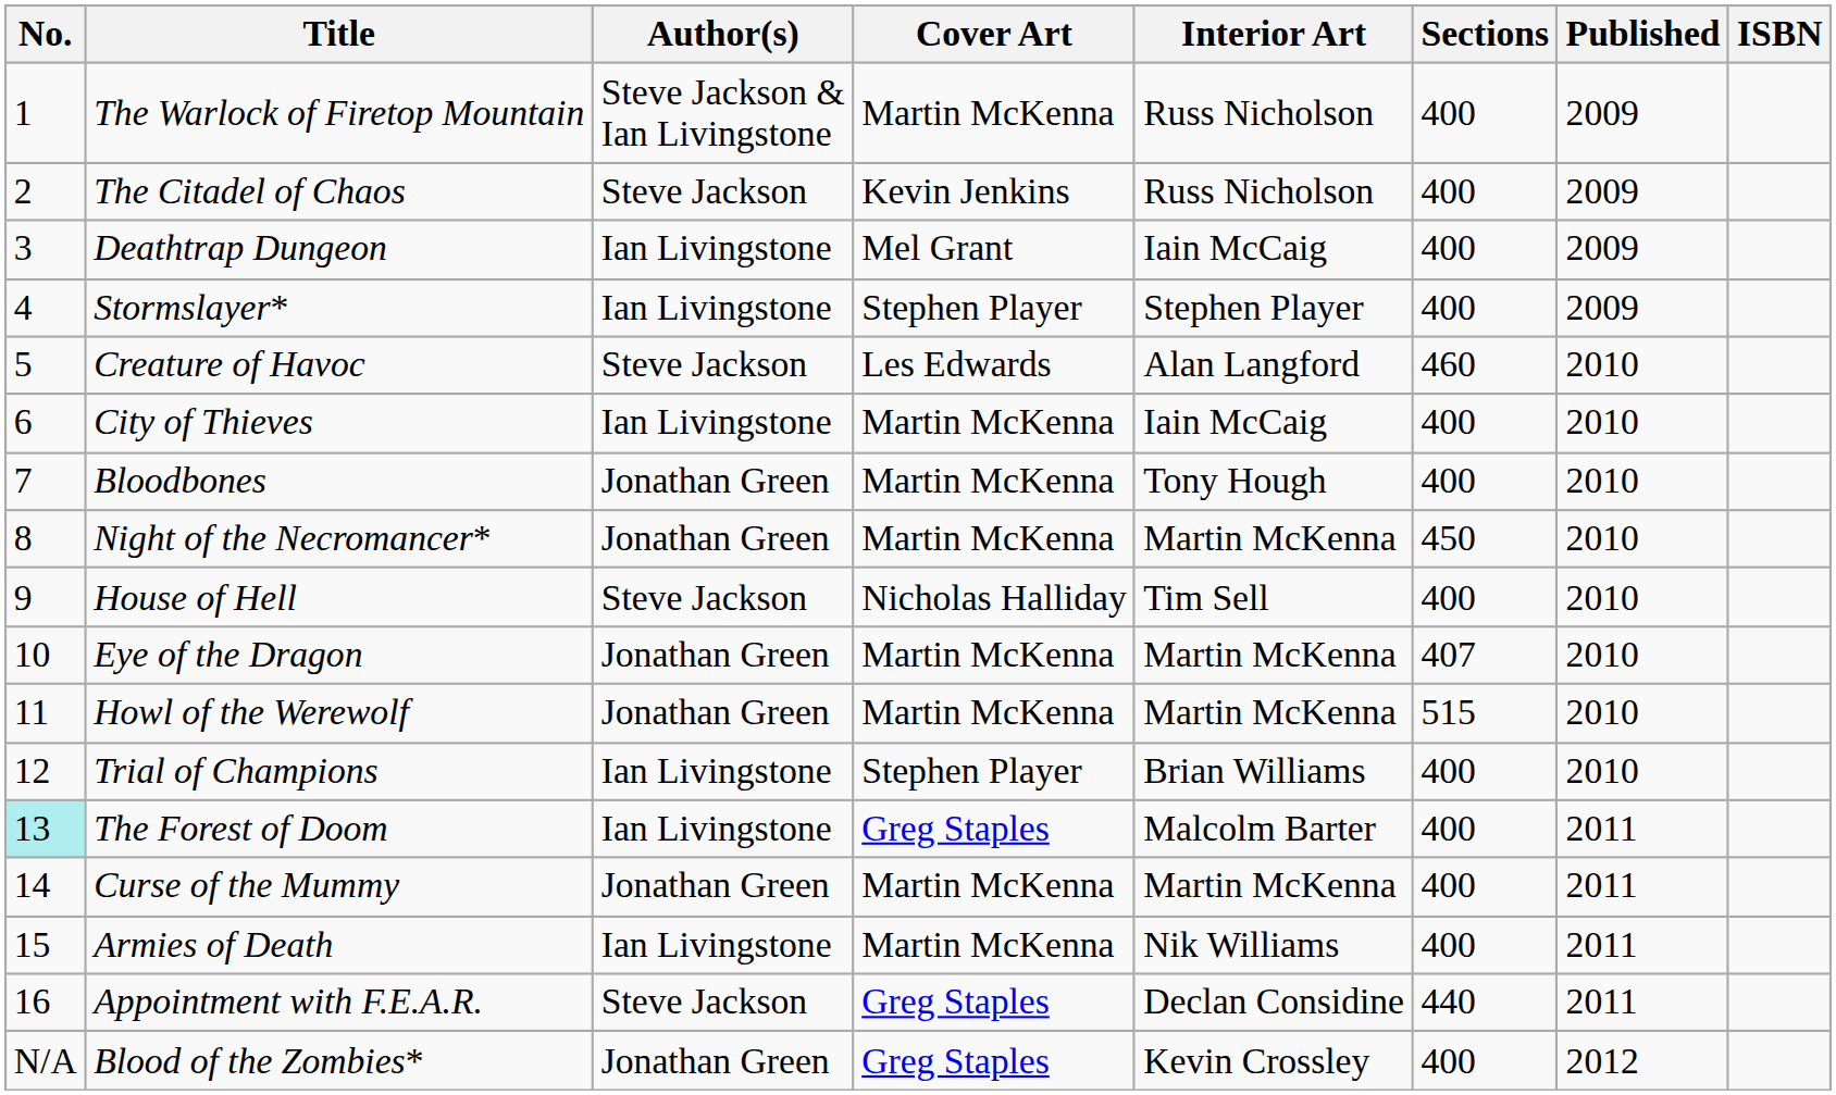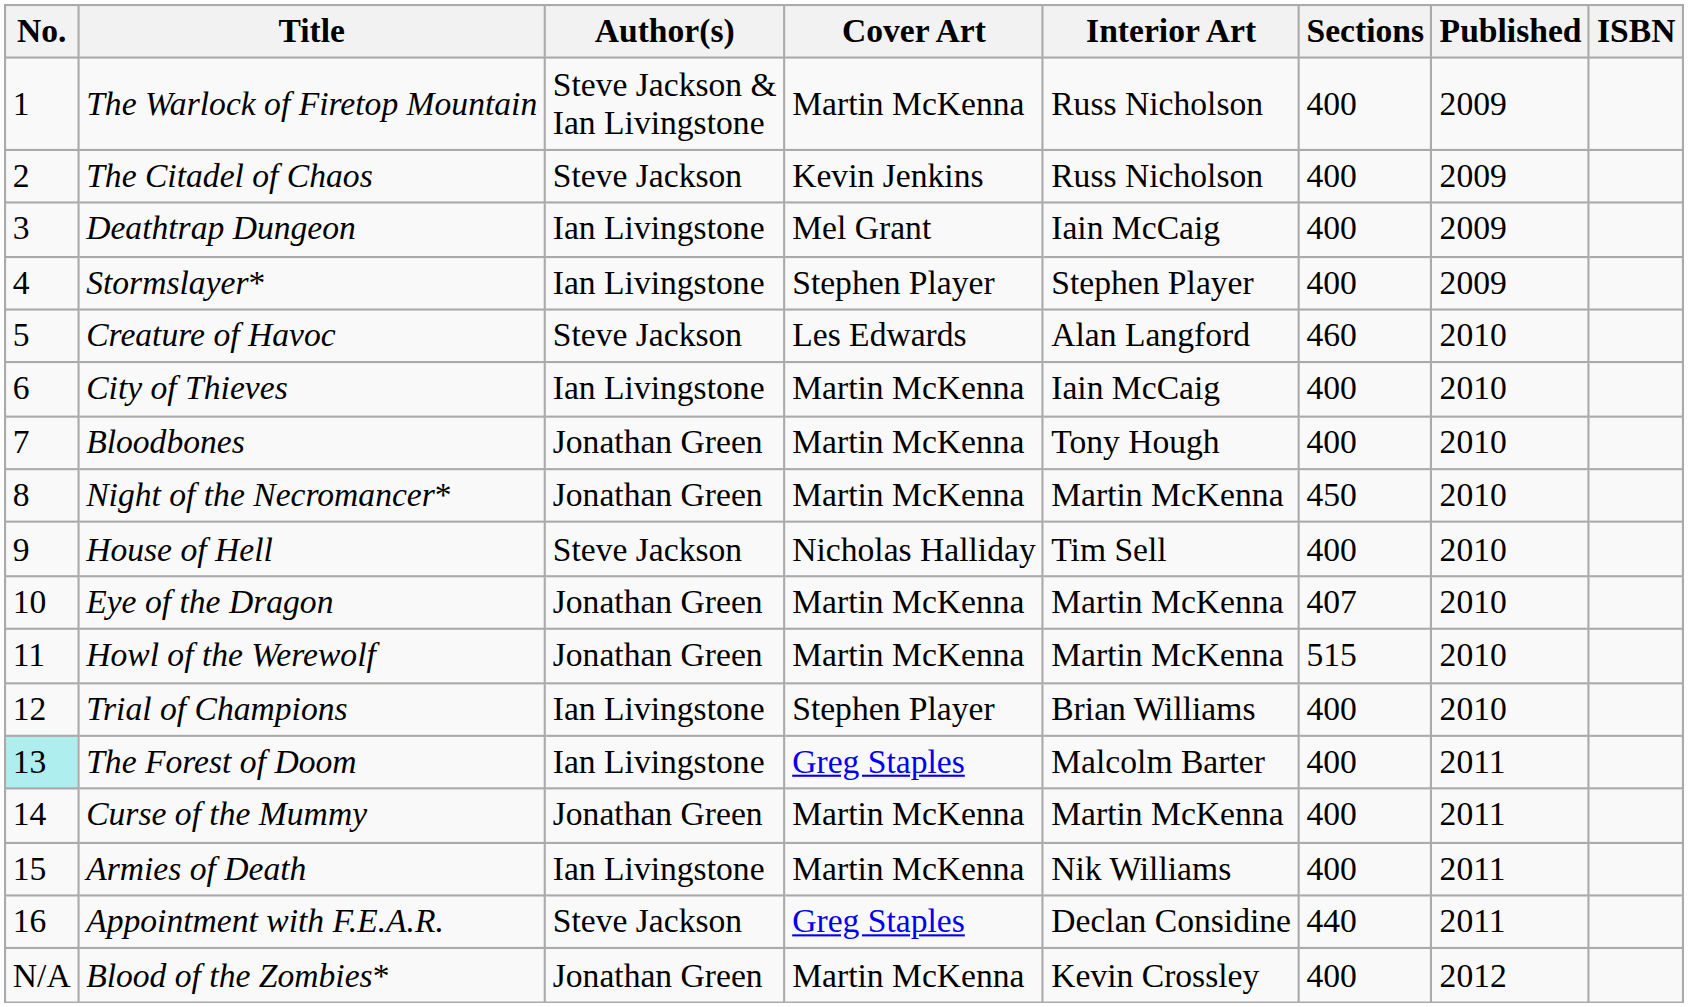Blood of the Zombies* | Cover Art: Greg Staples -> Martin McKenna
